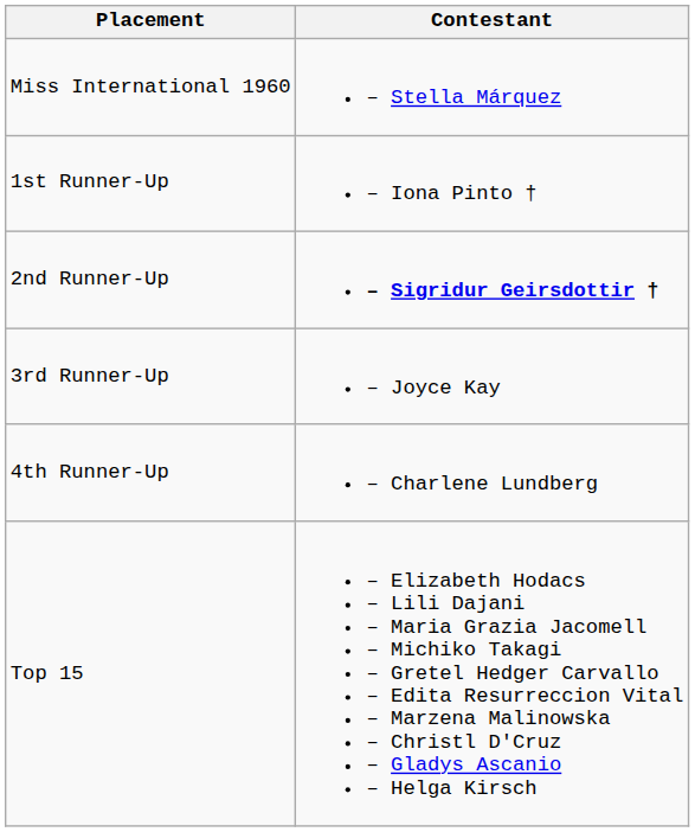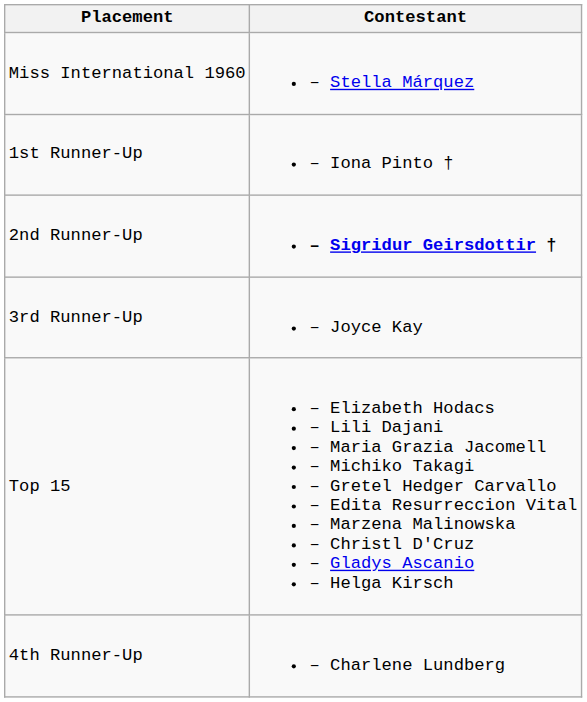rows swapped: 4th Runner-Up <-> Top 15
